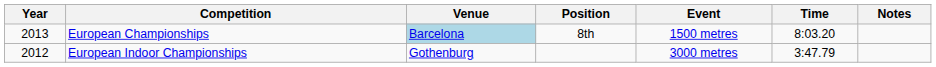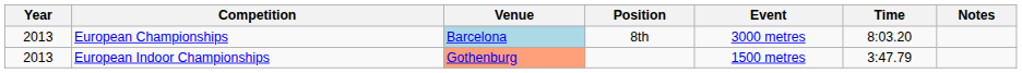European Championships | Event: 1500 metres -> 3000 metres
European Indoor Championships | Year: 2012 -> 2013
European Indoor Championships | Venue: no background -> lightsalmon background
European Indoor Championships | Event: 3000 metres -> 1500 metres
